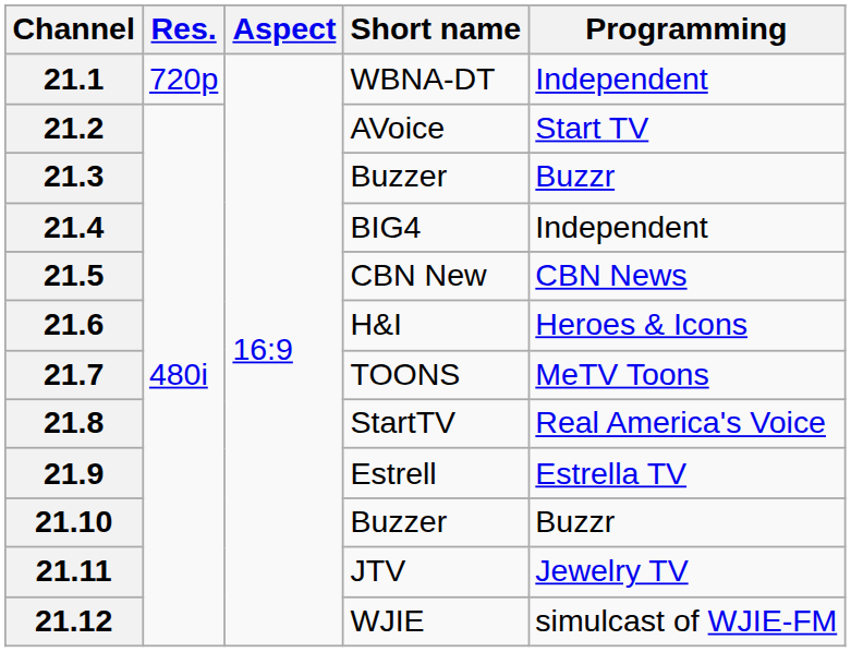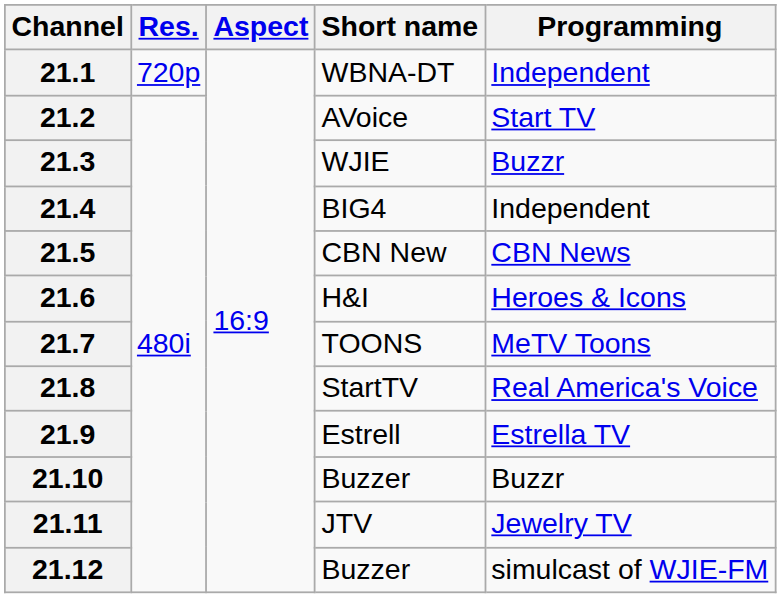21.3 | Short name: Buzzer -> WJIE
21.12 | Short name: WJIE -> Buzzer
